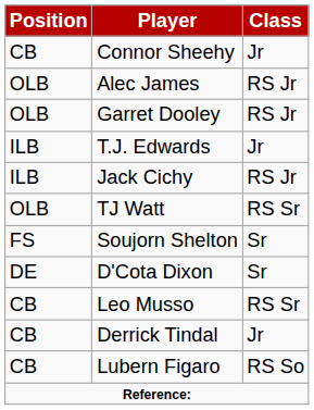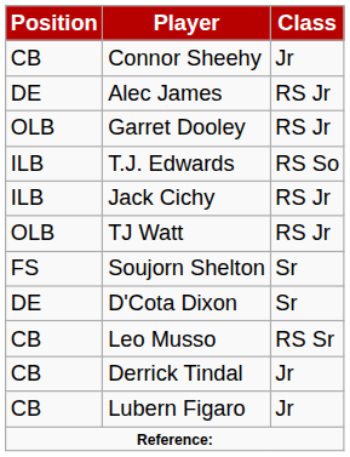Alec James | Position: OLB -> DE
T.J. Edwards | Class: Jr -> RS So
TJ Watt | Class: RS Sr -> RS Jr
Lubern Figaro | Class: RS So -> Jr
